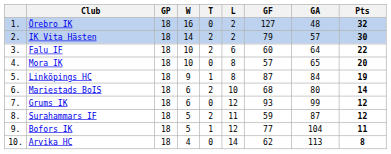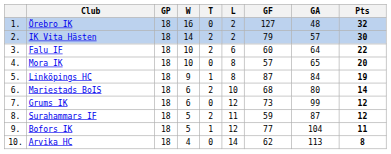Grums IK | GF: 93 -> 73
